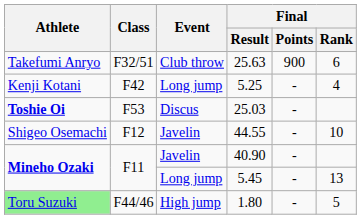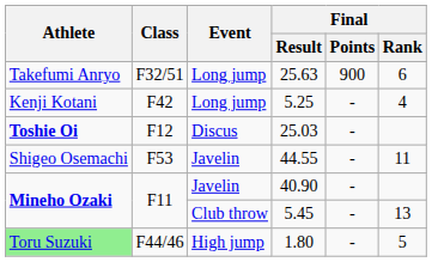25.63 | Event: Club throw -> Long jump
25.03 | Class: F53 -> F12
44.55 | Class: F12 -> F53
44.55 | Final / Rank: 10 -> 11
5.45 | Event: Long jump -> Club throw
